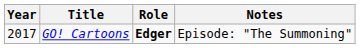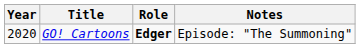GO! Cartoons | Year: 2017 -> 2020
